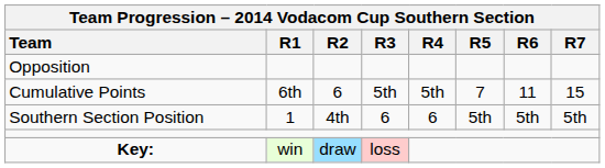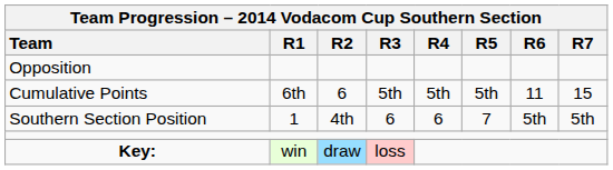Cumulative Points | Team Progression – 2014 Vodacom Cup Southern Section / R5: 7 -> 5th
Southern Section Position | Team Progression – 2014 Vodacom Cup Southern Section / R5: 5th -> 7
